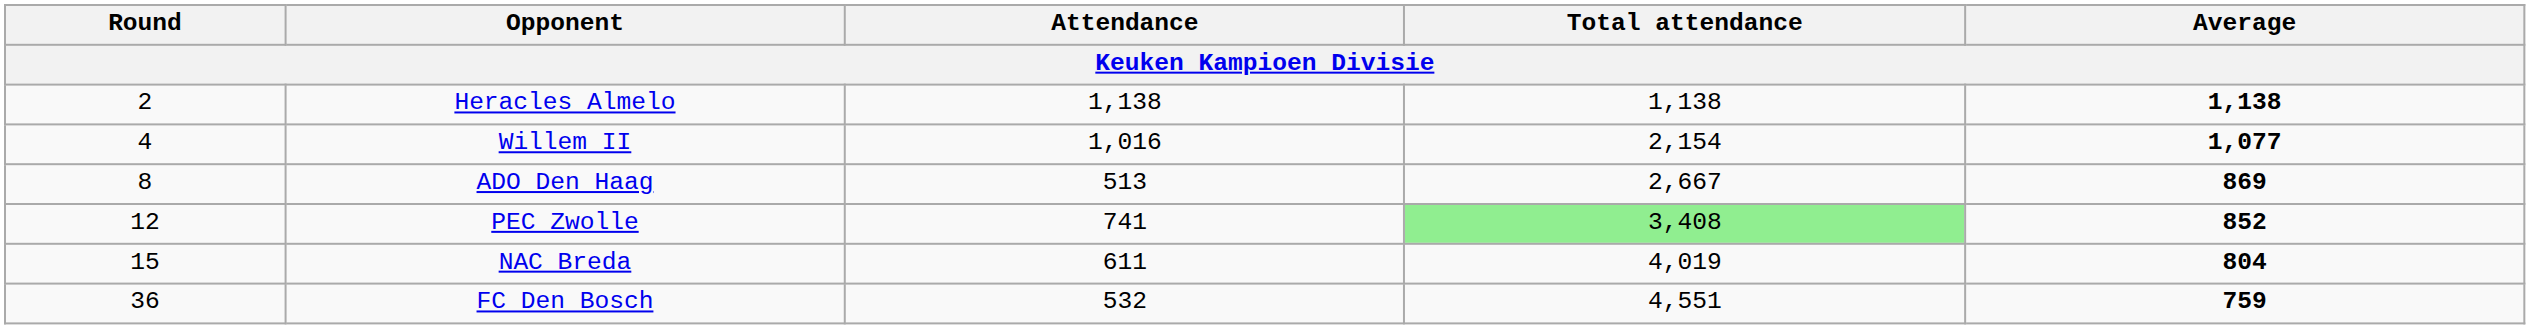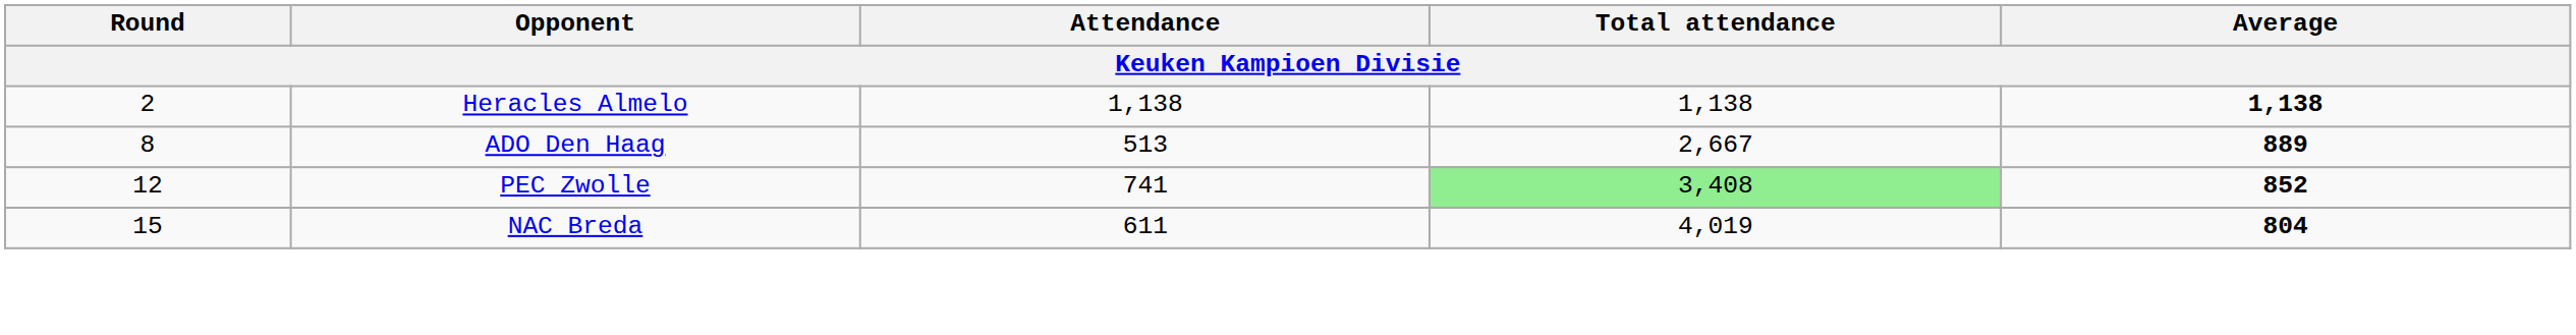- row: 4 | Willem II | 1,016 | 2,154 | 1,077
ADO Den Haag | Average: 869 -> 889
- row: 36 | FC Den Bosch | 532 | 4,551 | 759
